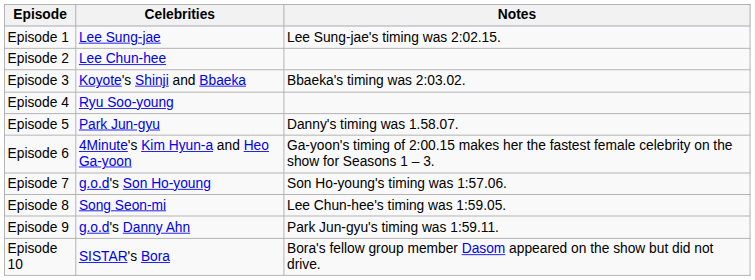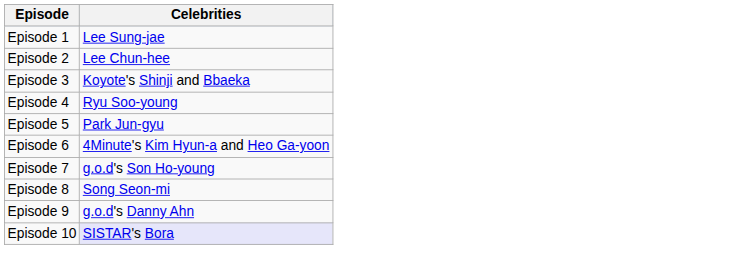- column: Notes | Lee Sung-jae's timing was 2:02.15. | Bbaeka's timing was 2:03.02. | Danny's timing was 1.58.07. | Ga-yoon's timing of 2:00.15 makes her the fastest female celebrity on the show for Seasons 1 – 3. | Son Ho-young's timing was 1:57.06. | Lee Chun-hee's timing was 1:59.05. | Park Jun-gyu's timing was 1:59.11. | Bora's fellow group member Dasom appeared on the show but did not drive.
Episode 10 | Celebrities: no background -> lavender background
